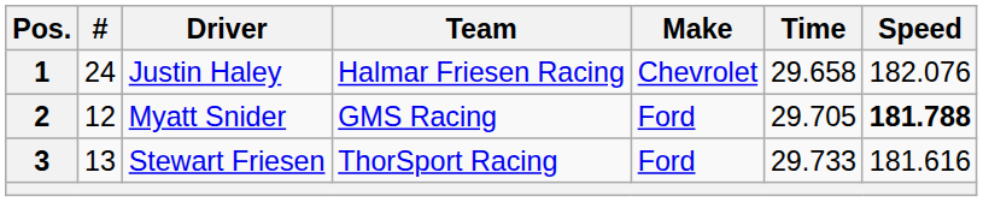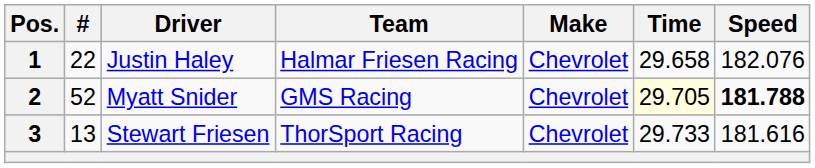1 | #: 24 -> 22
2 | #: 12 -> 52
2 | Make: Ford -> Chevrolet
2 | Time: no background -> lightyellow background
3 | Make: Ford -> Chevrolet
